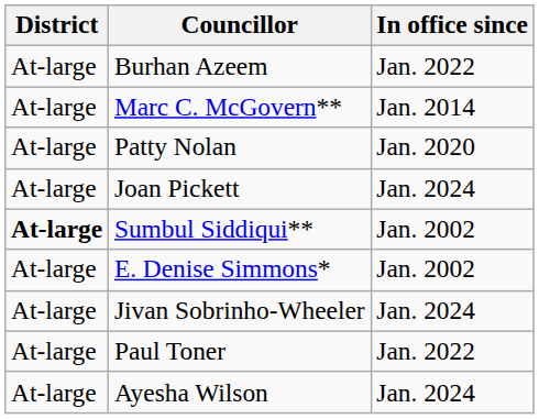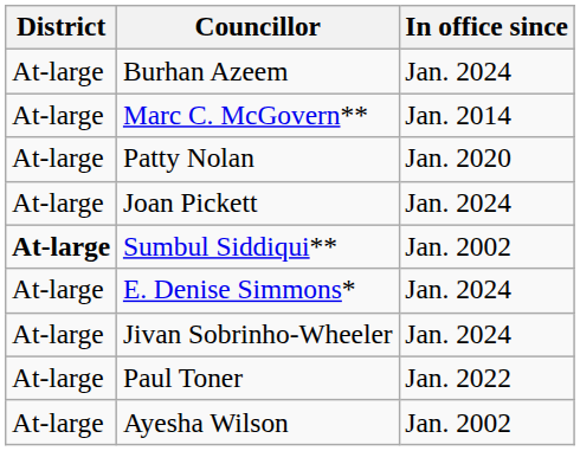Burhan Azeem | In office since: Jan. 2022 -> Jan. 2024
E. Denise Simmons* | In office since: Jan. 2002 -> Jan. 2024
Ayesha Wilson | In office since: Jan. 2024 -> Jan. 2002
